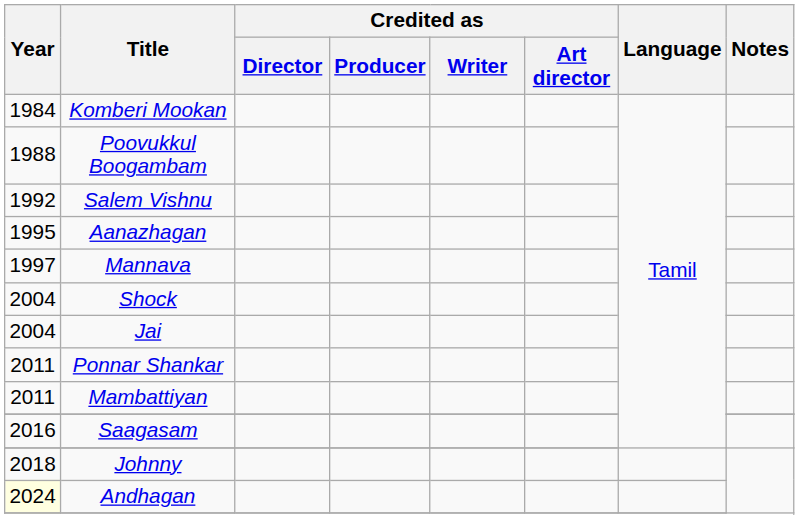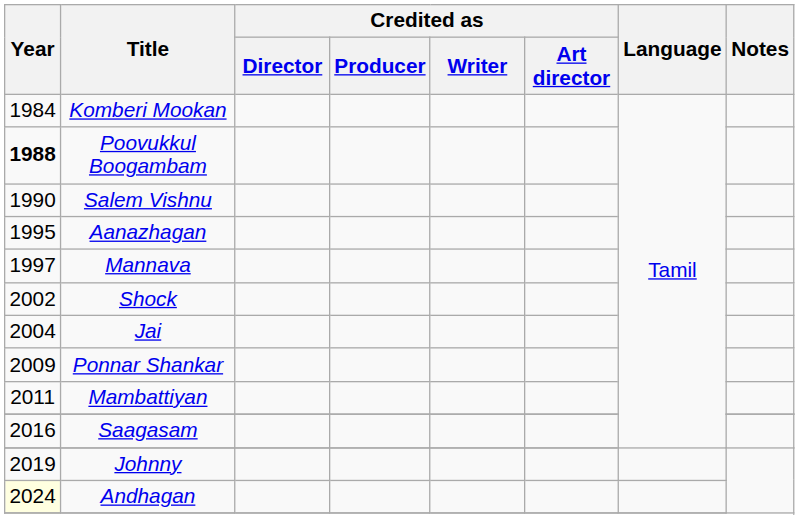Poovukkul Boogambam | Year: normal -> bold
Salem Vishnu | Year: 1992 -> 1990
Shock | Year: 2004 -> 2002
Ponnar Shankar | Year: 2011 -> 2009
Johnny | Year: 2018 -> 2019
